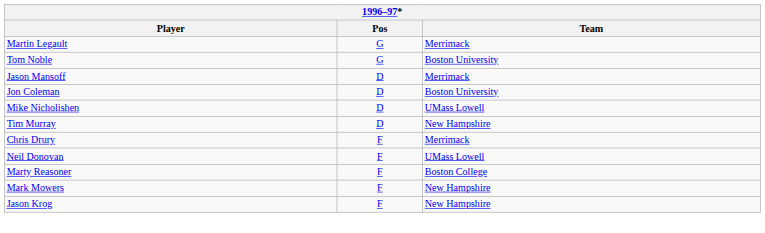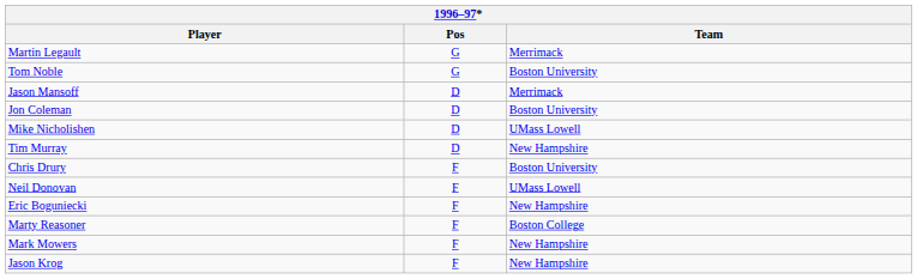Chris Drury | Team: Merrimack -> Boston University
+ row: Eric Boguniecki | F | New Hampshire
